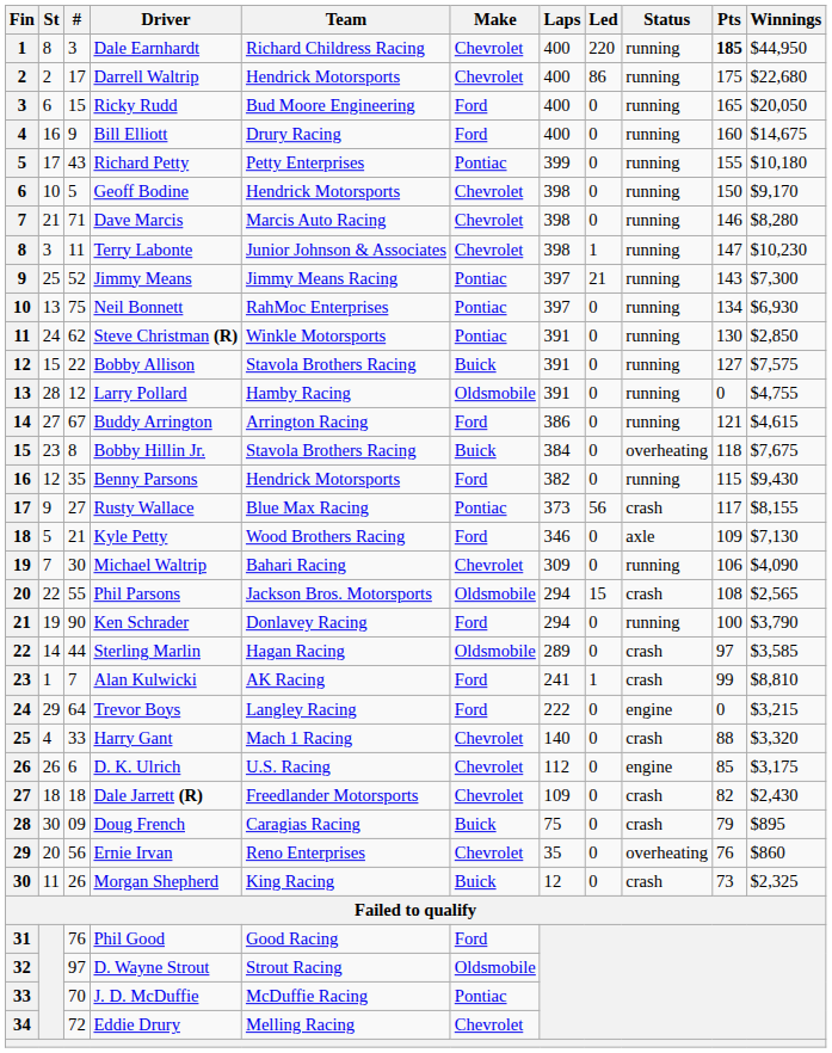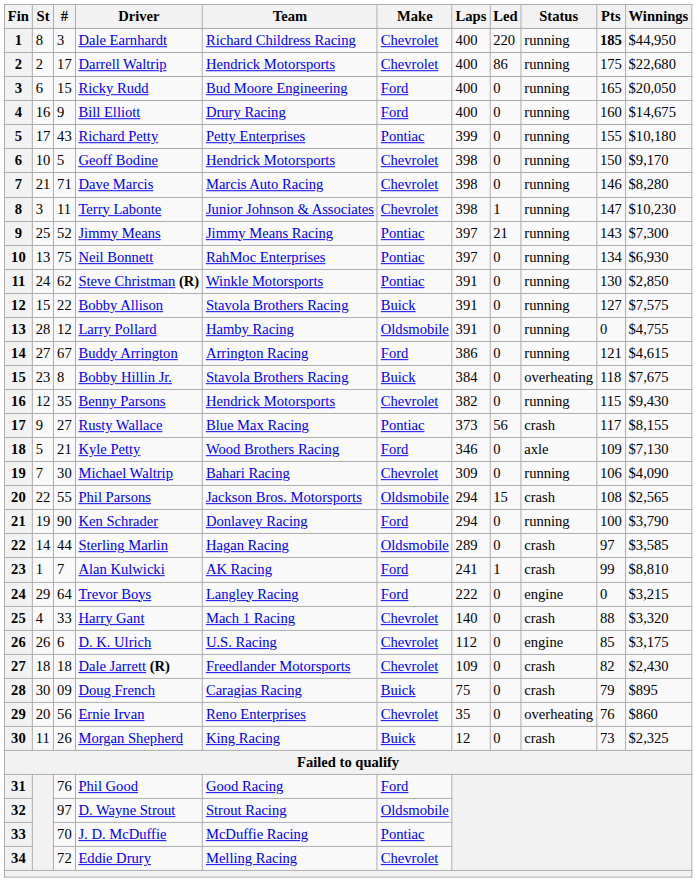Benny Parsons | Make: Ford -> Chevrolet
